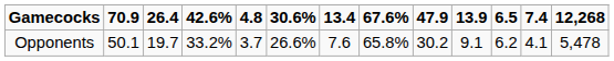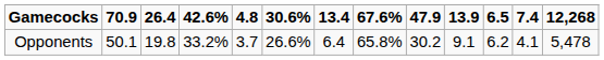Opponents | 26.4: 19.7 -> 19.8
Opponents | 13.4: 7.6 -> 6.4
